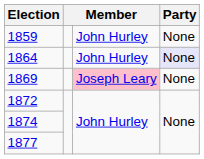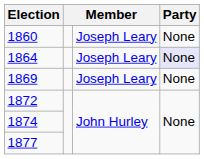- row: 1859 | John Hurley | None
+ row: 1860 | Joseph Leary | None
1864 | column 3: John Hurley -> Joseph Leary
1869 | column 3: pink background -> no background
